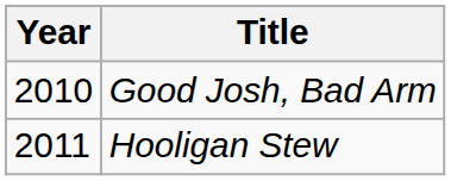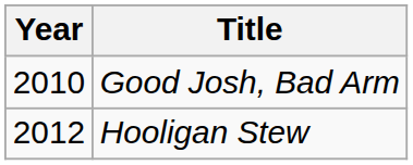Hooligan Stew | Year: 2011 -> 2012
